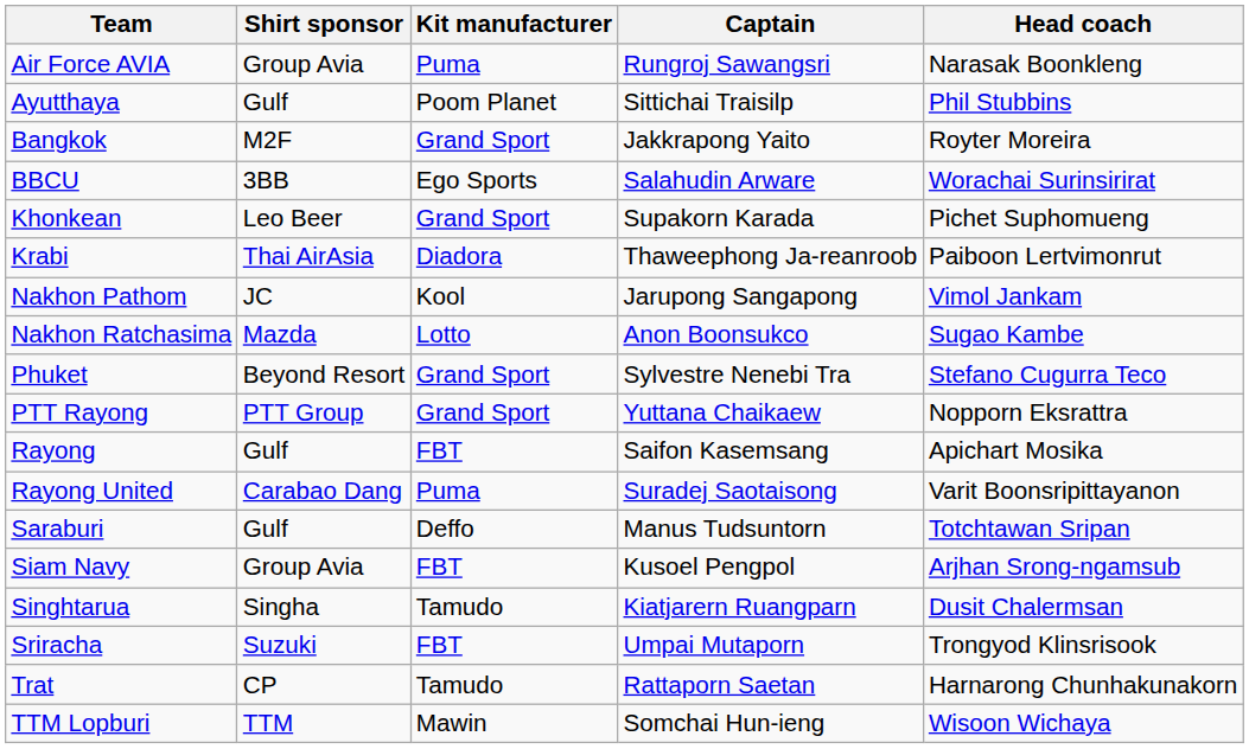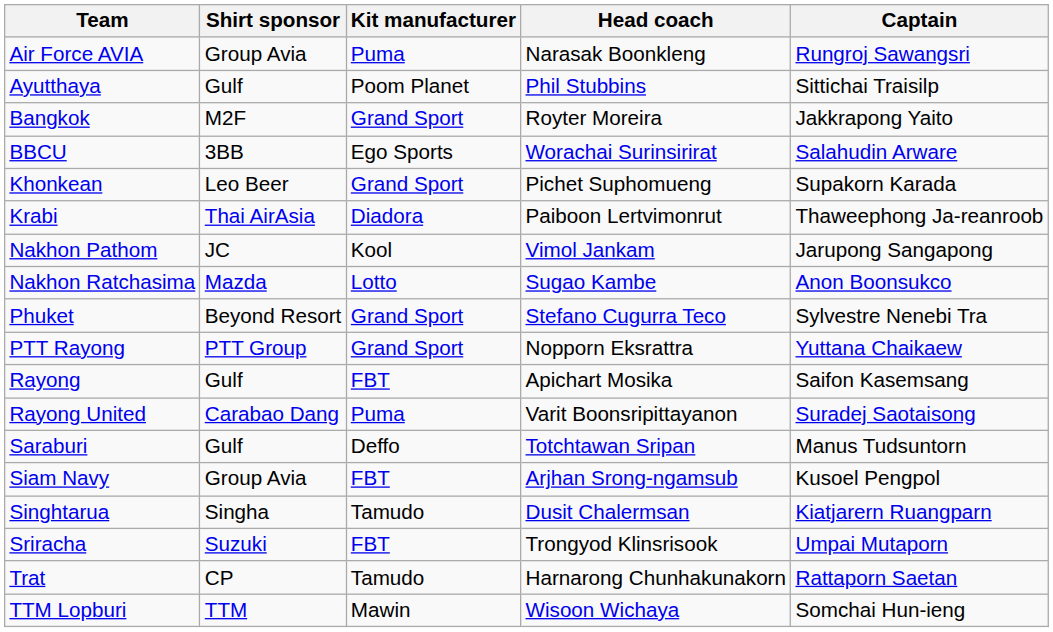columns swapped: Captain <-> Head coach
